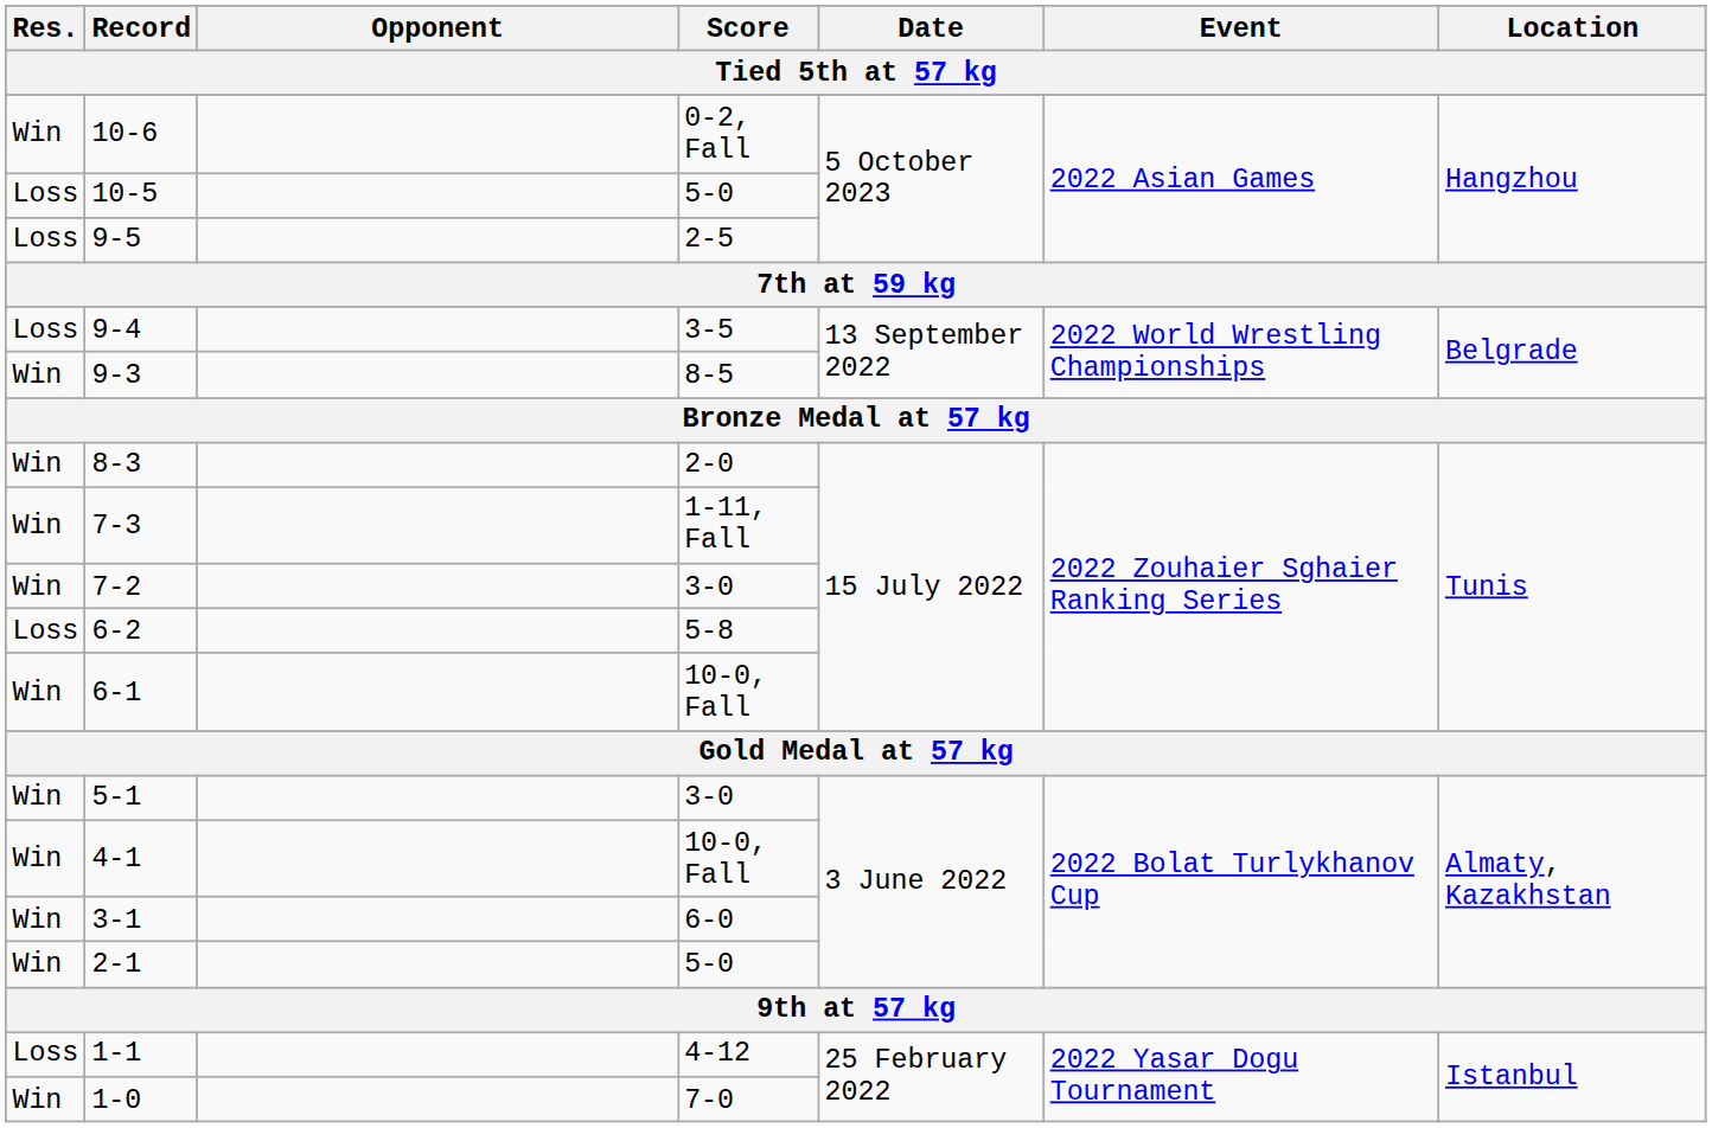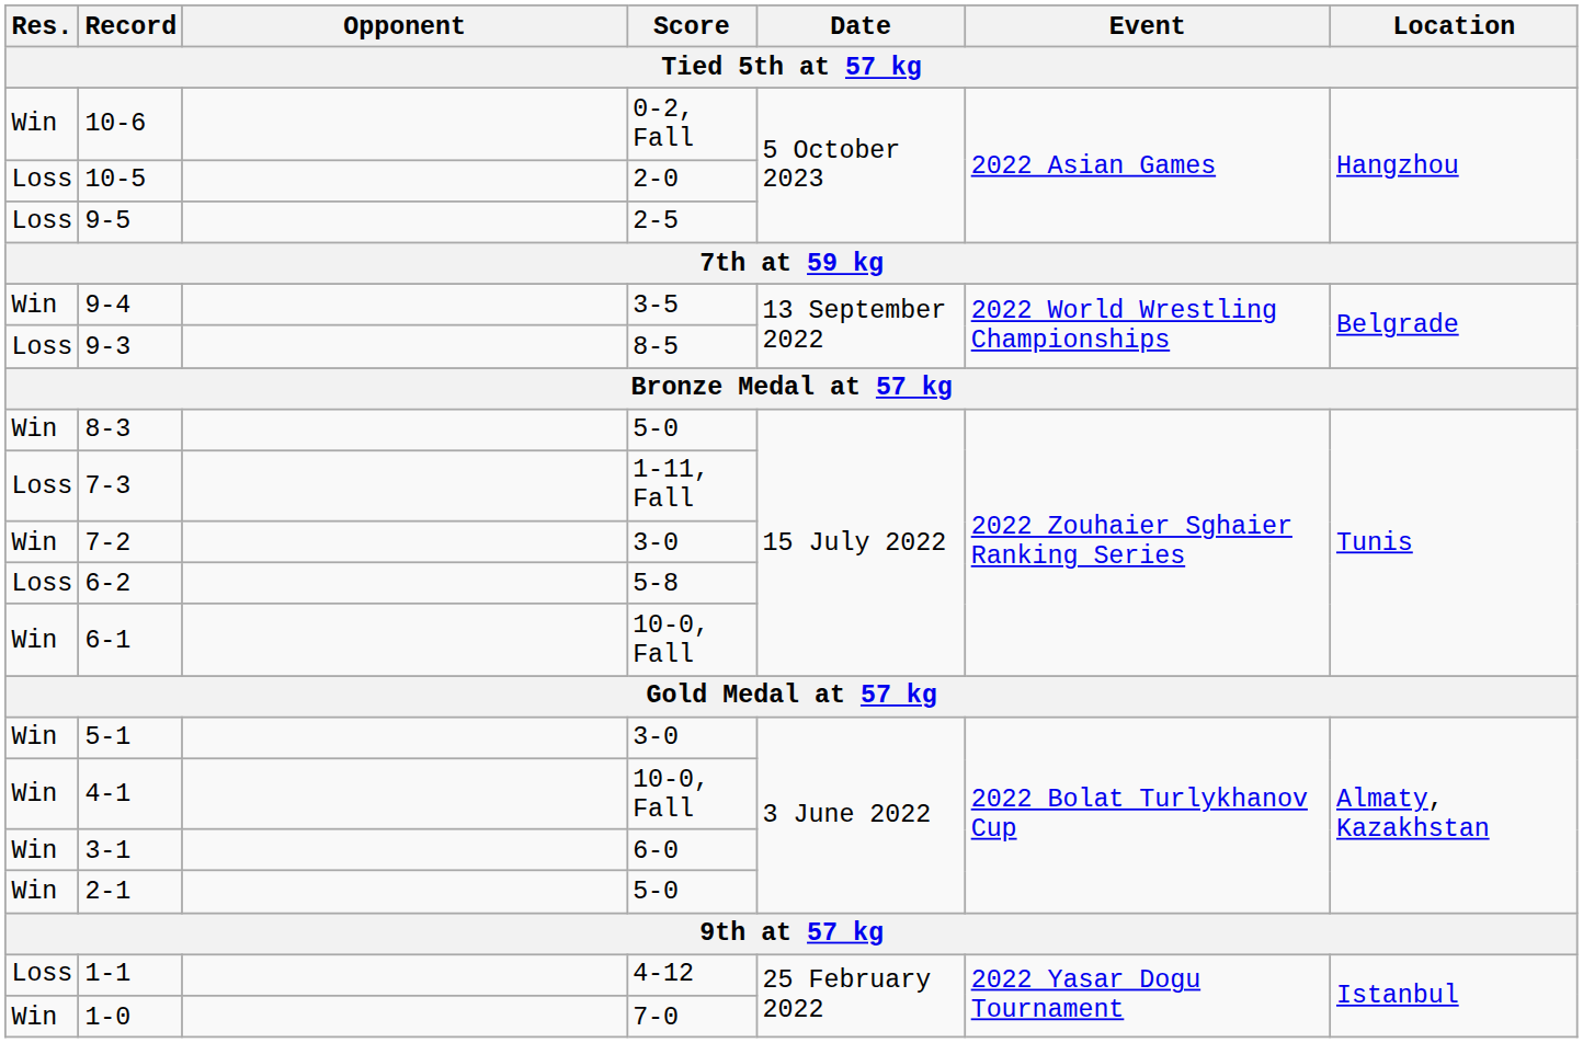10-5 | Score: 5-0 -> 2-0
9-4 | Res.: Loss -> Win
9-3 | Res.: Win -> Loss
8-3 | Score: 2-0 -> 5-0
7-3 | Res.: Win -> Loss
